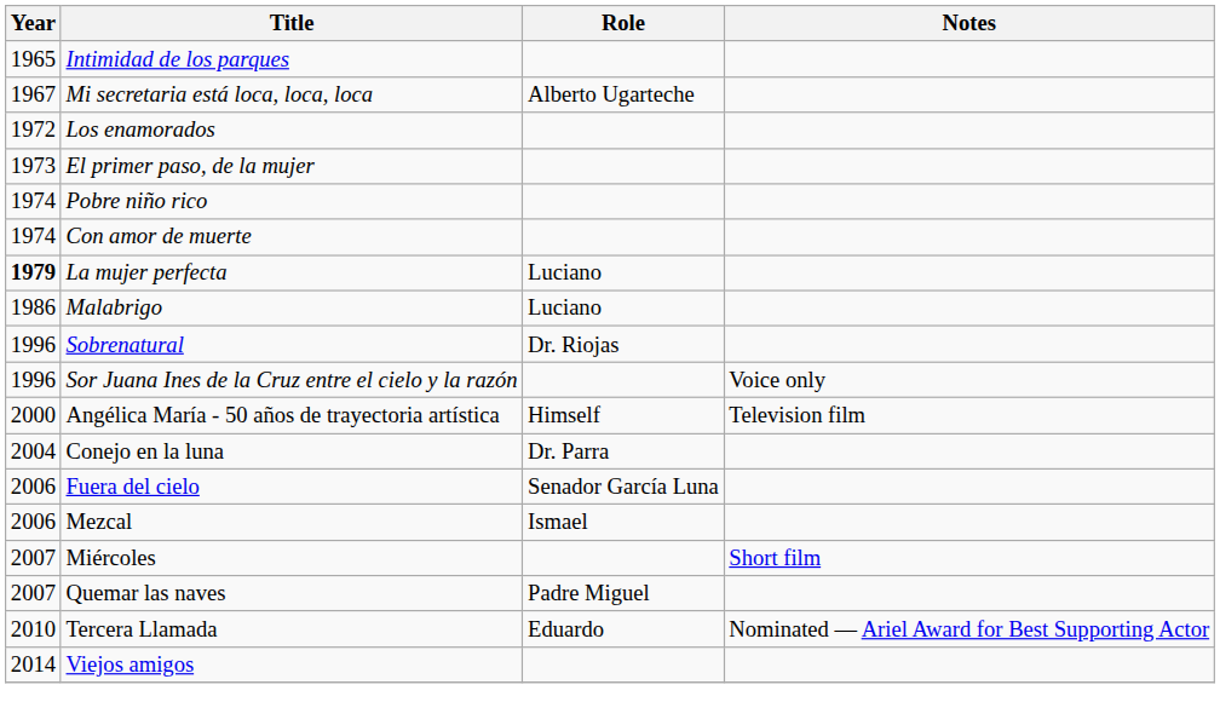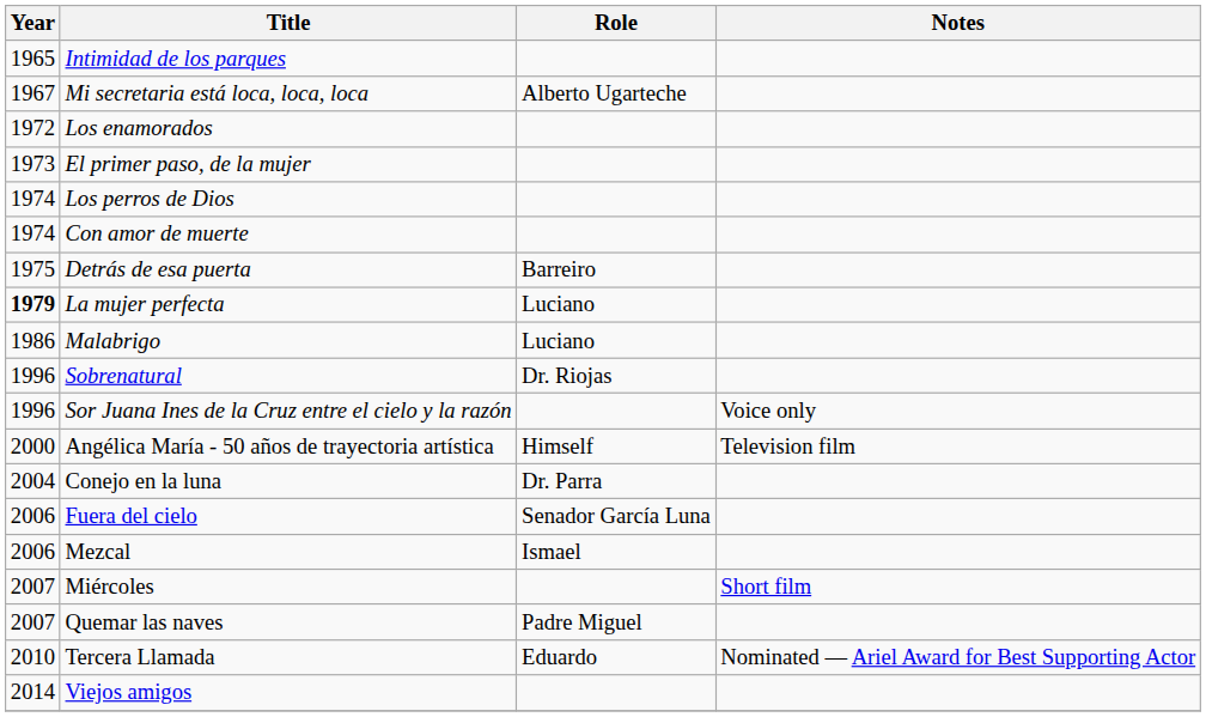- row: 1974 | Pobre niño rico
+ row: 1974 | Los perros de Dios
+ row: 1975 | Detrás de esa puerta | Barreiro
